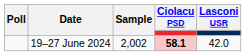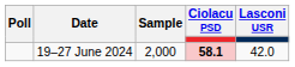19–27 June 2024 | Sample: 2,002 -> 2,000
